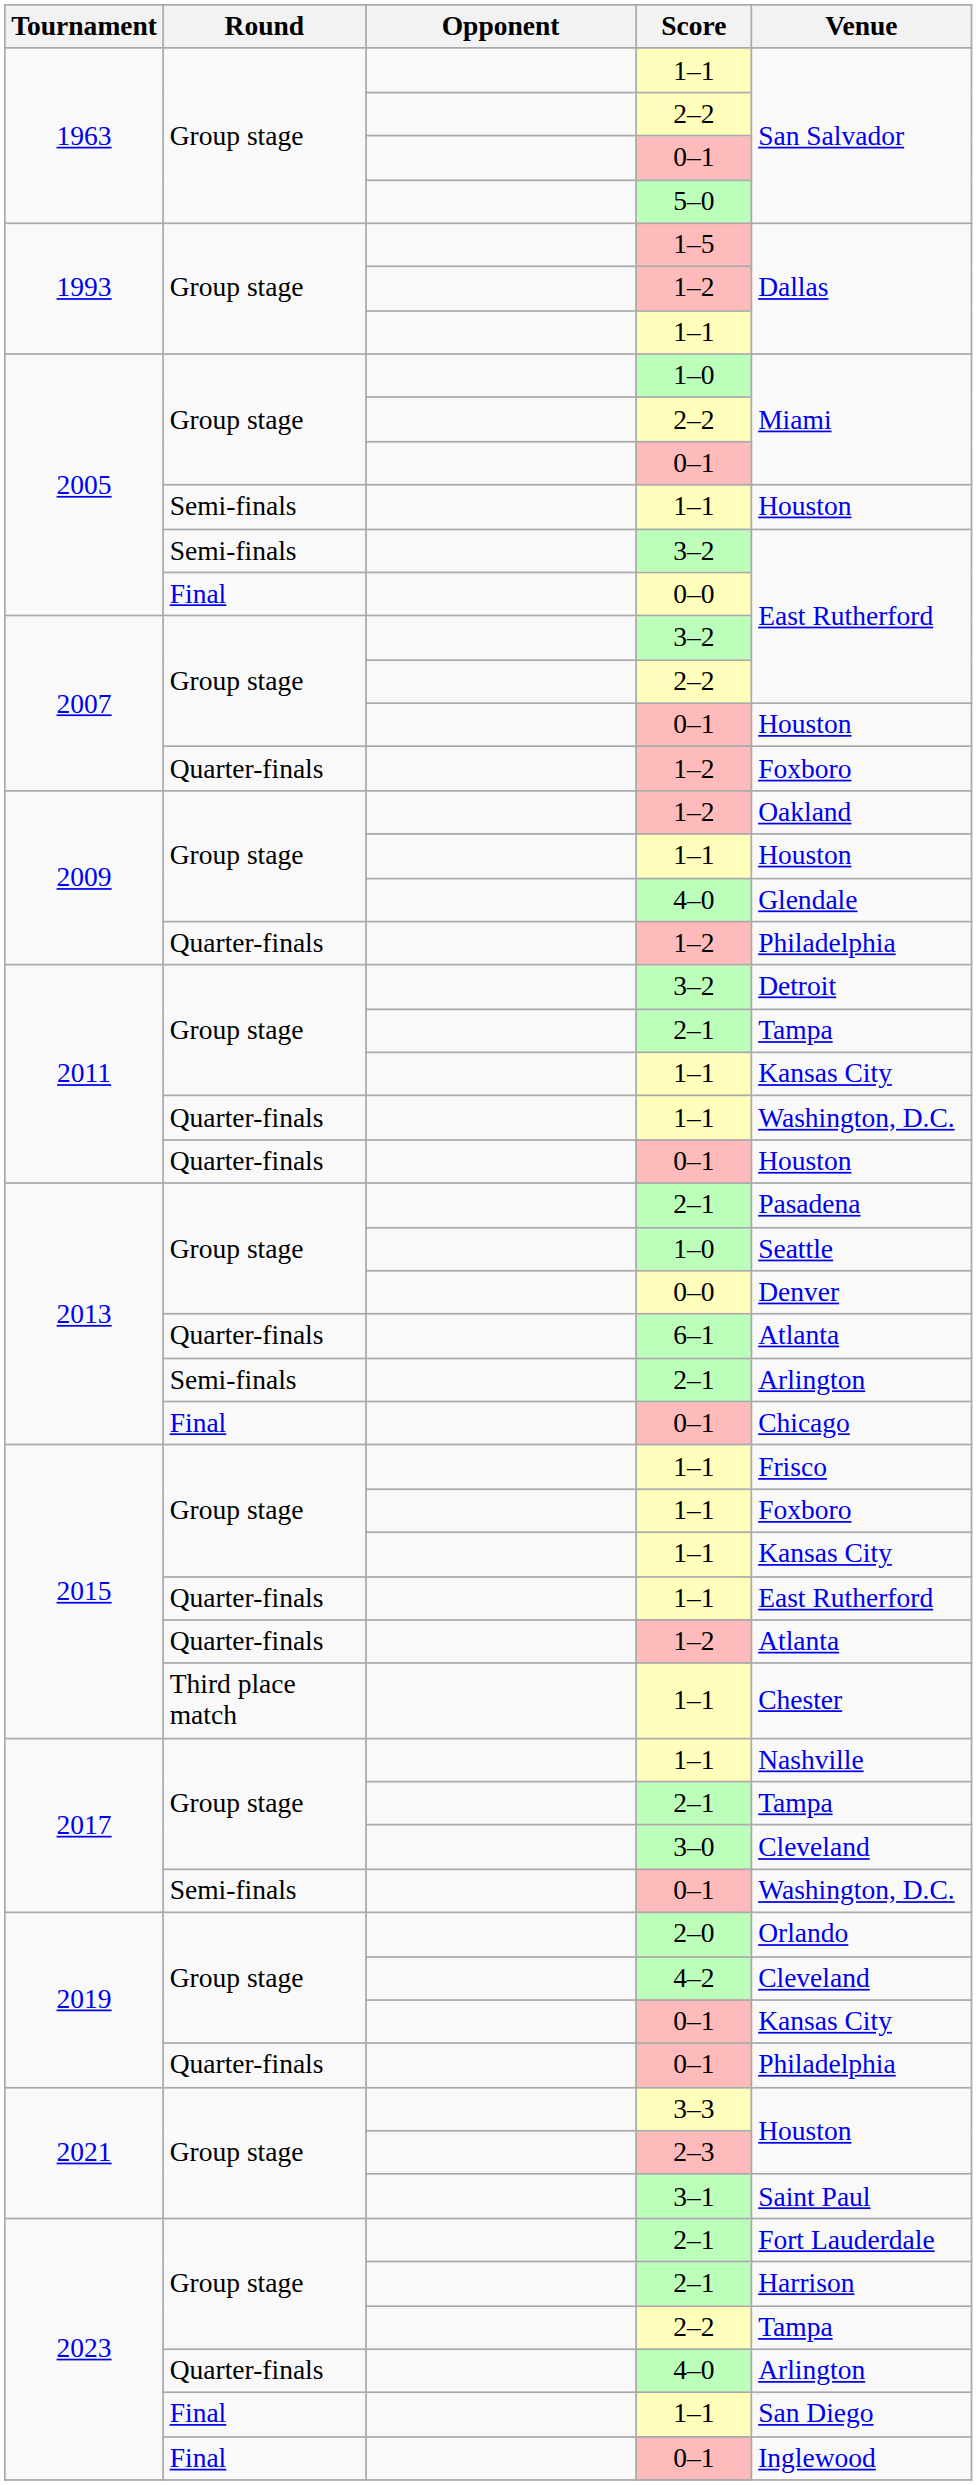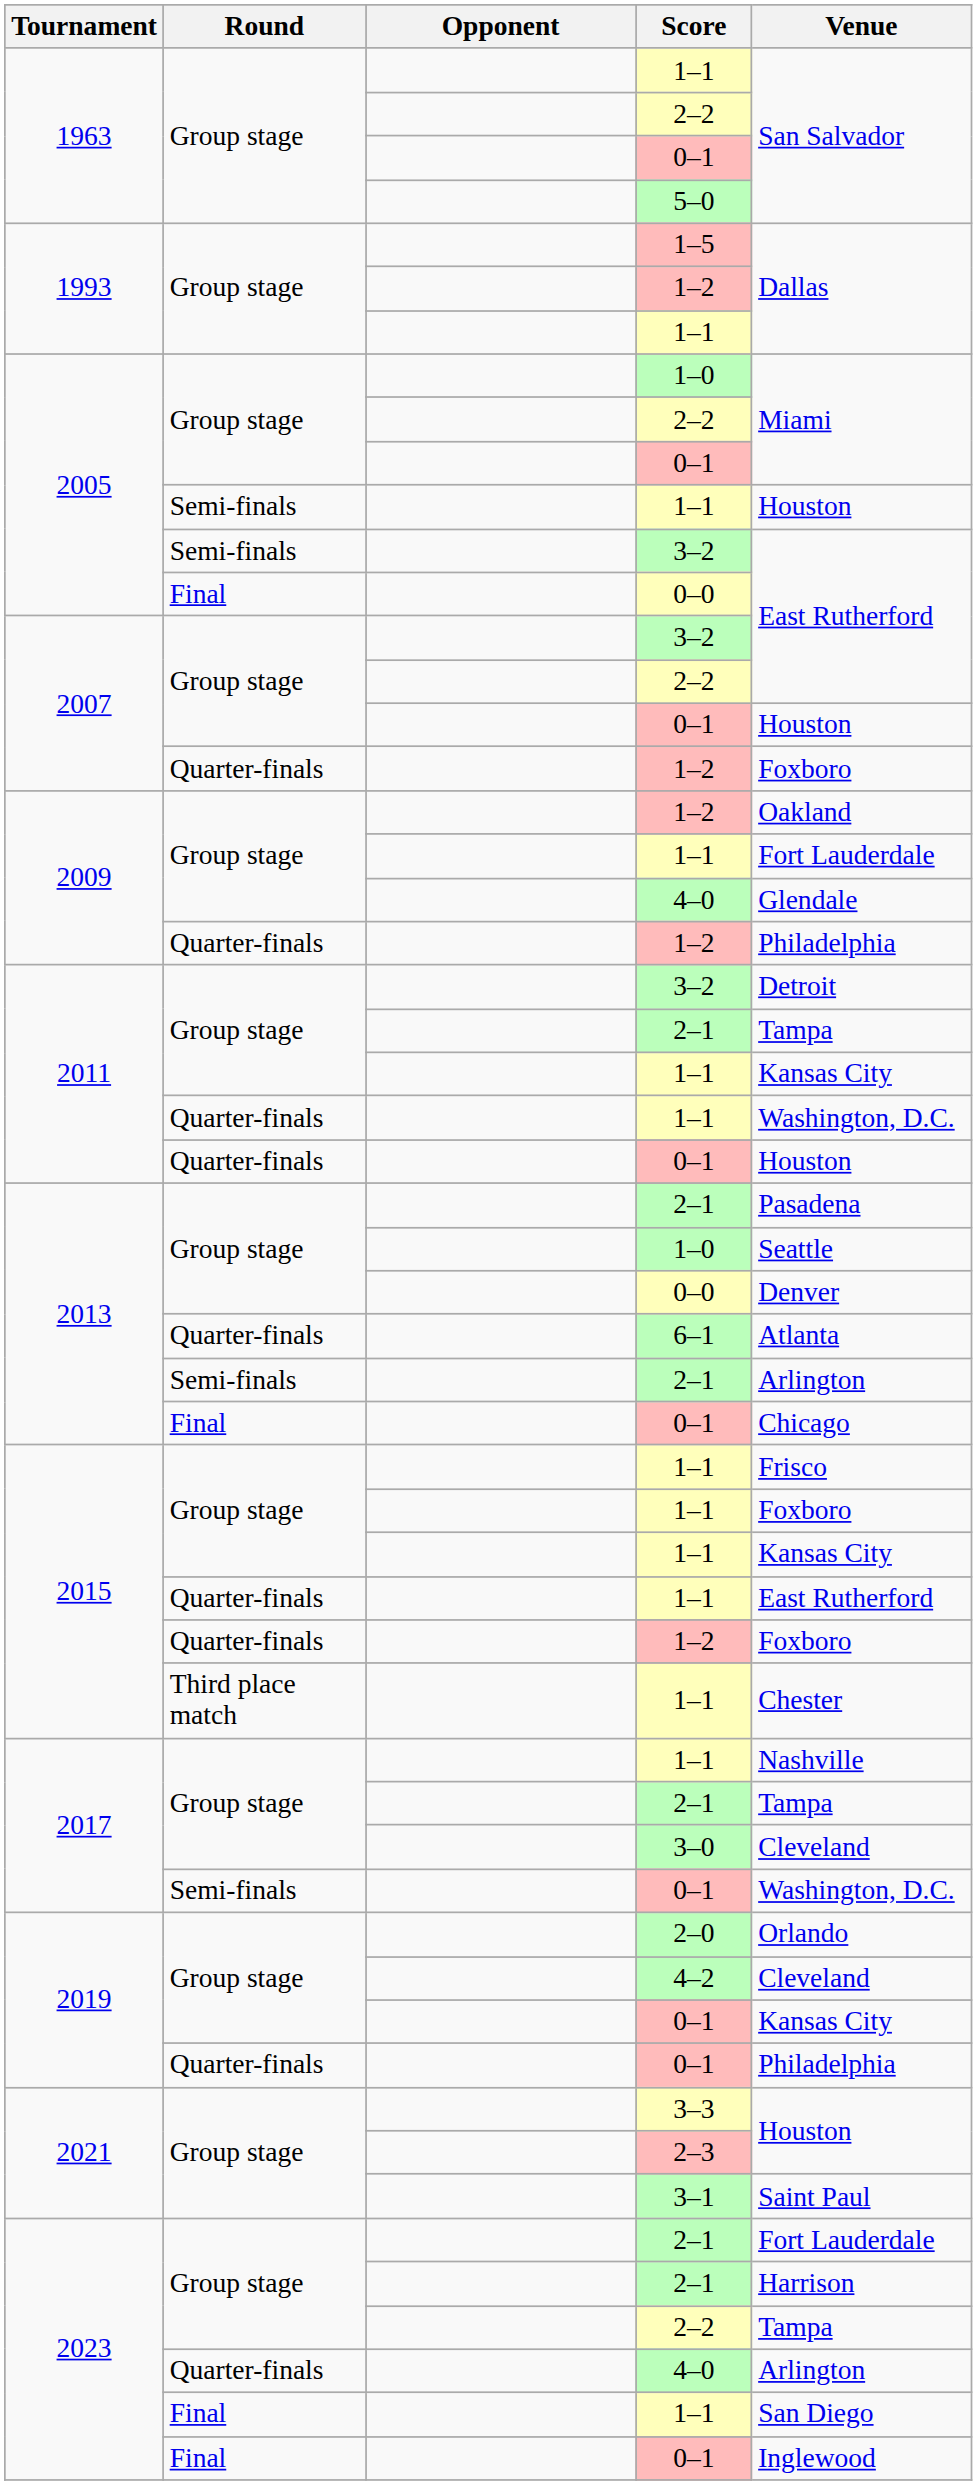2009 / 1–1 | Venue: Houston -> Fort Lauderdale
2015 / 1–2 | Venue: Atlanta -> Foxboro
